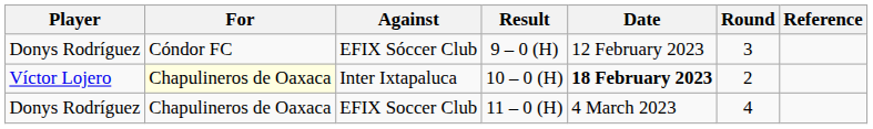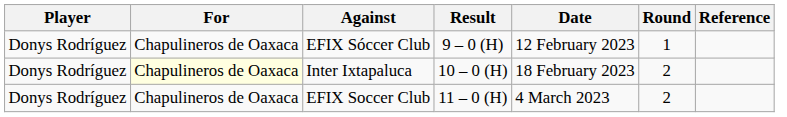EFIX Sóccer Club | For: Cóndor FC -> Chapulineros de Oaxaca
EFIX Sóccer Club | Round: 3 -> 1
Inter Ixtapaluca | Player: Víctor Lojero -> Donys Rodríguez
Inter Ixtapaluca | Date: bold -> normal
EFIX Soccer Club | Round: 4 -> 2
